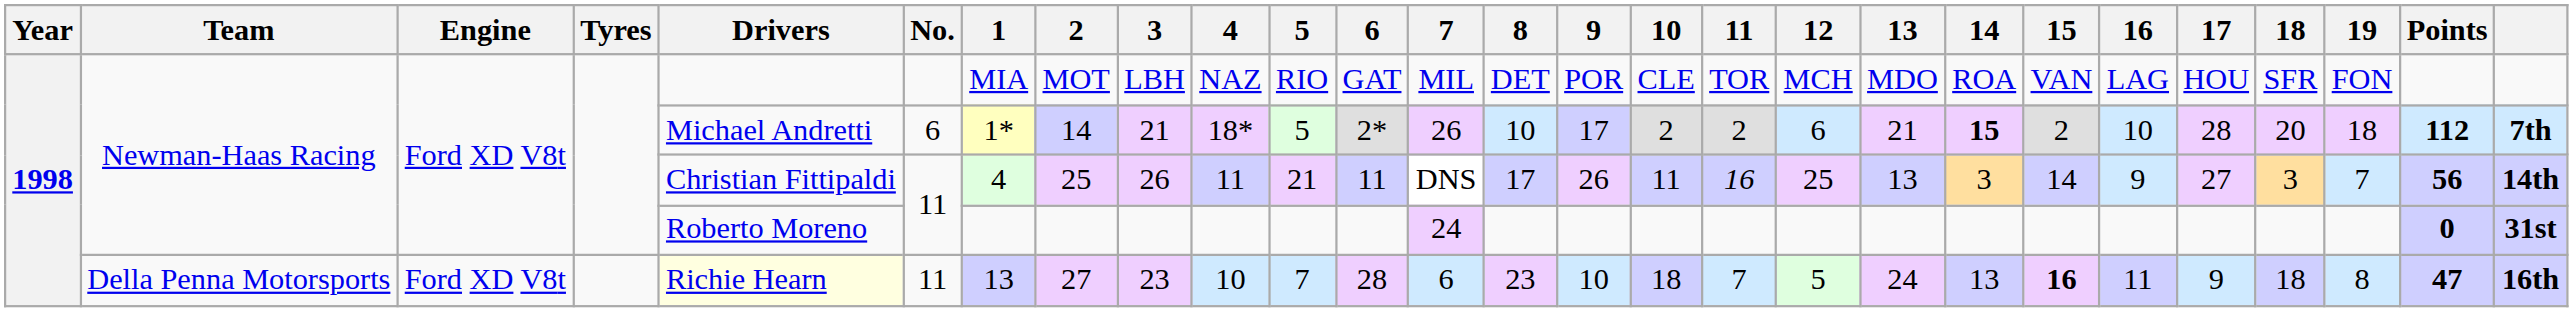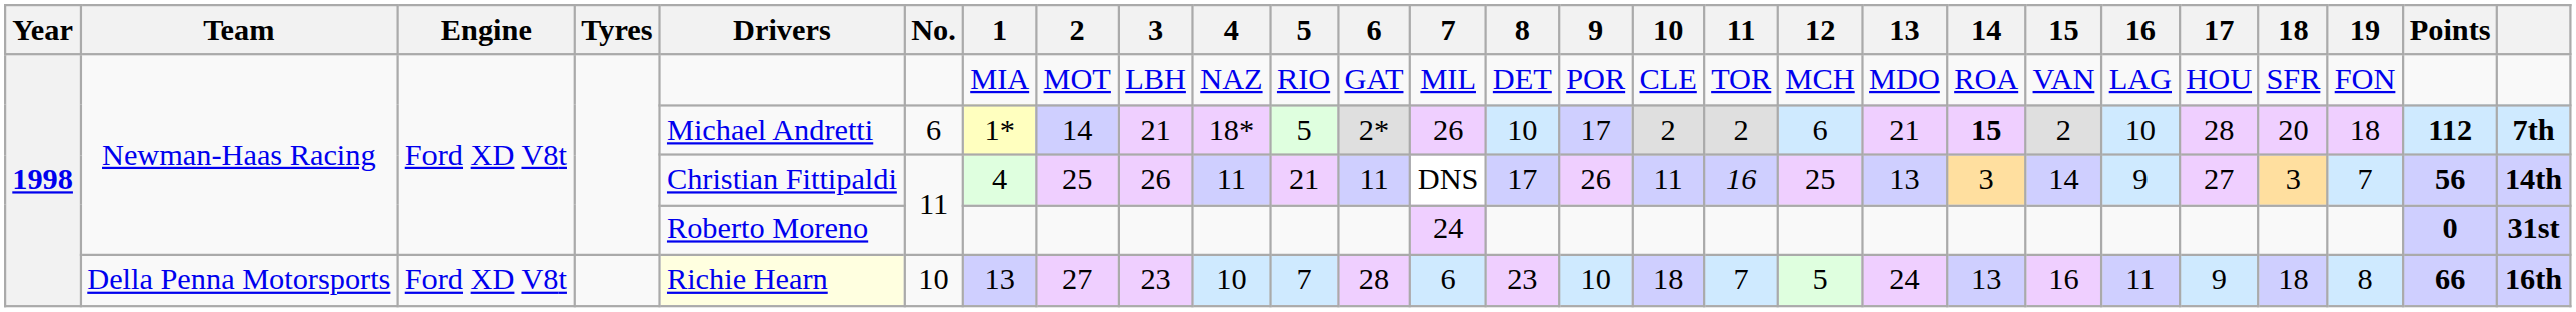Della Penna Motorsports | No.: 11 -> 10
Della Penna Motorsports | 15: bold -> normal
Della Penna Motorsports | Points: 47 -> 66
